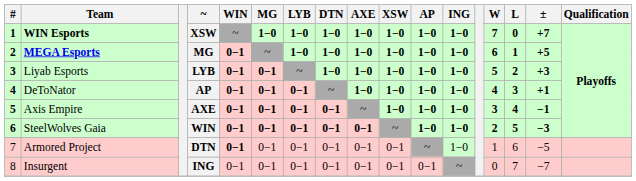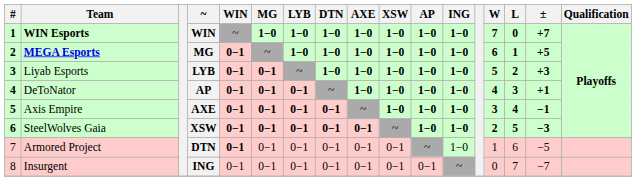WIN Esports | ~: XSW -> WIN
SteelWolves Gaia | ~: WIN -> XSW
